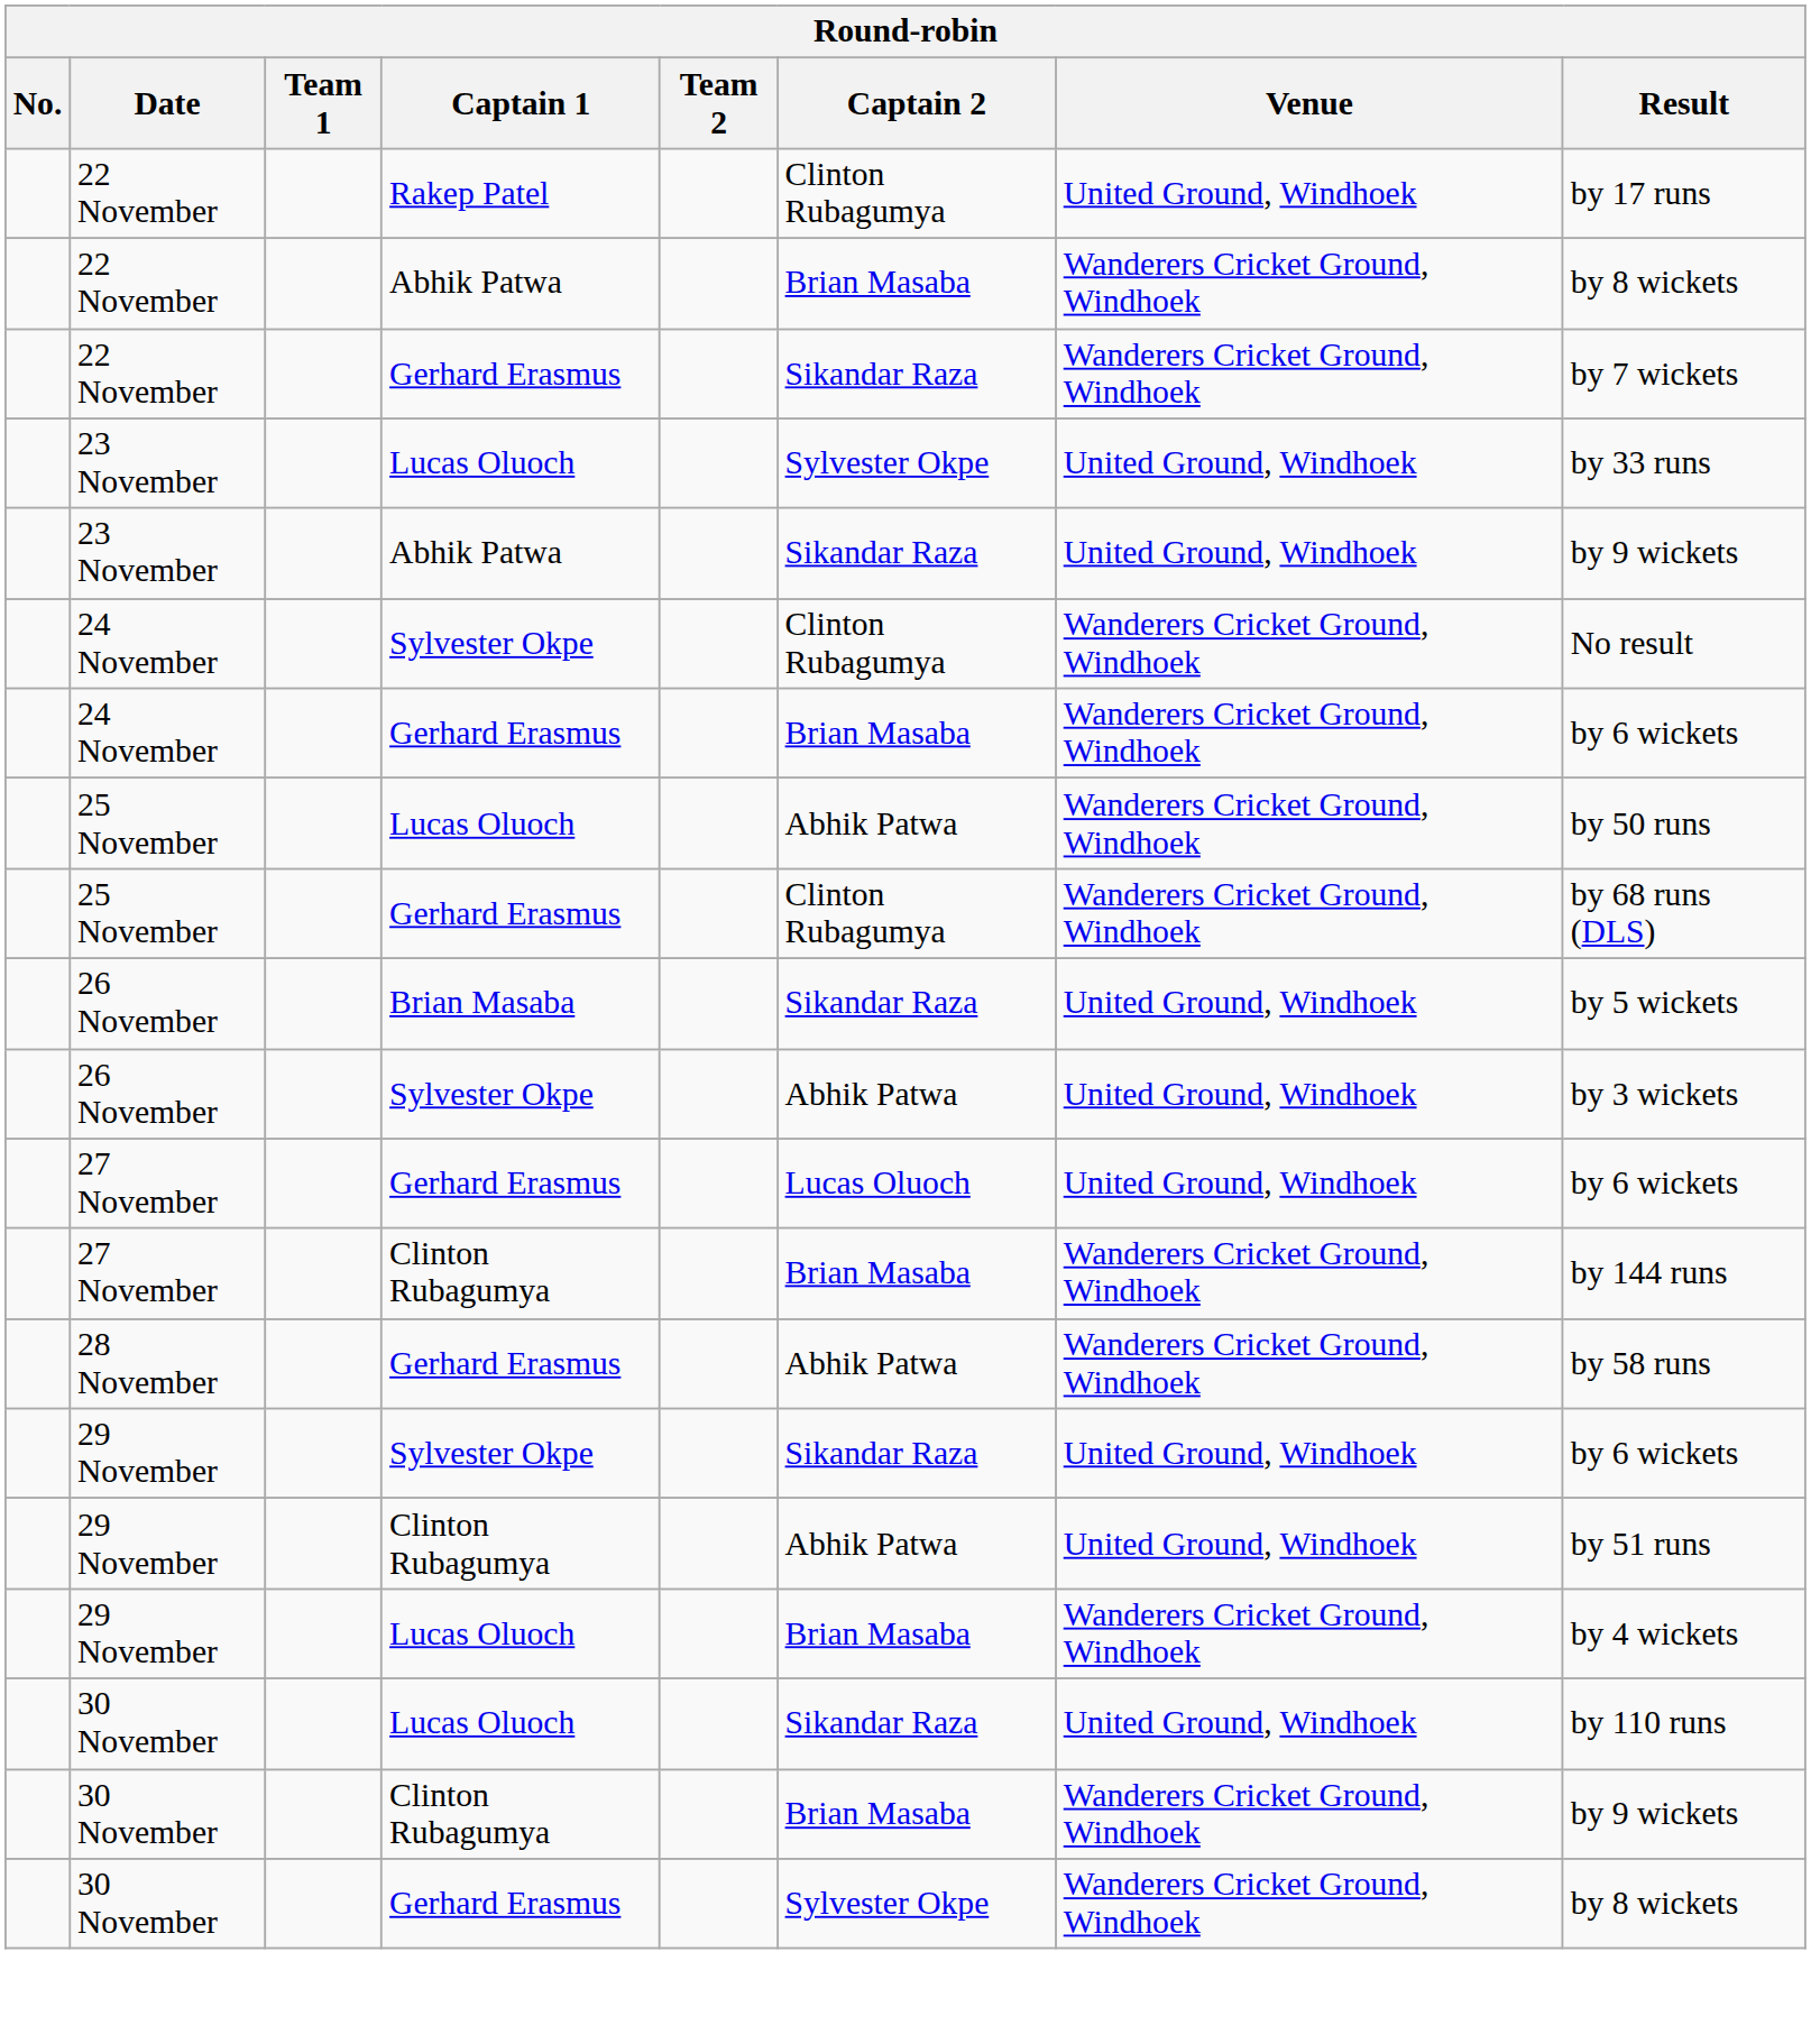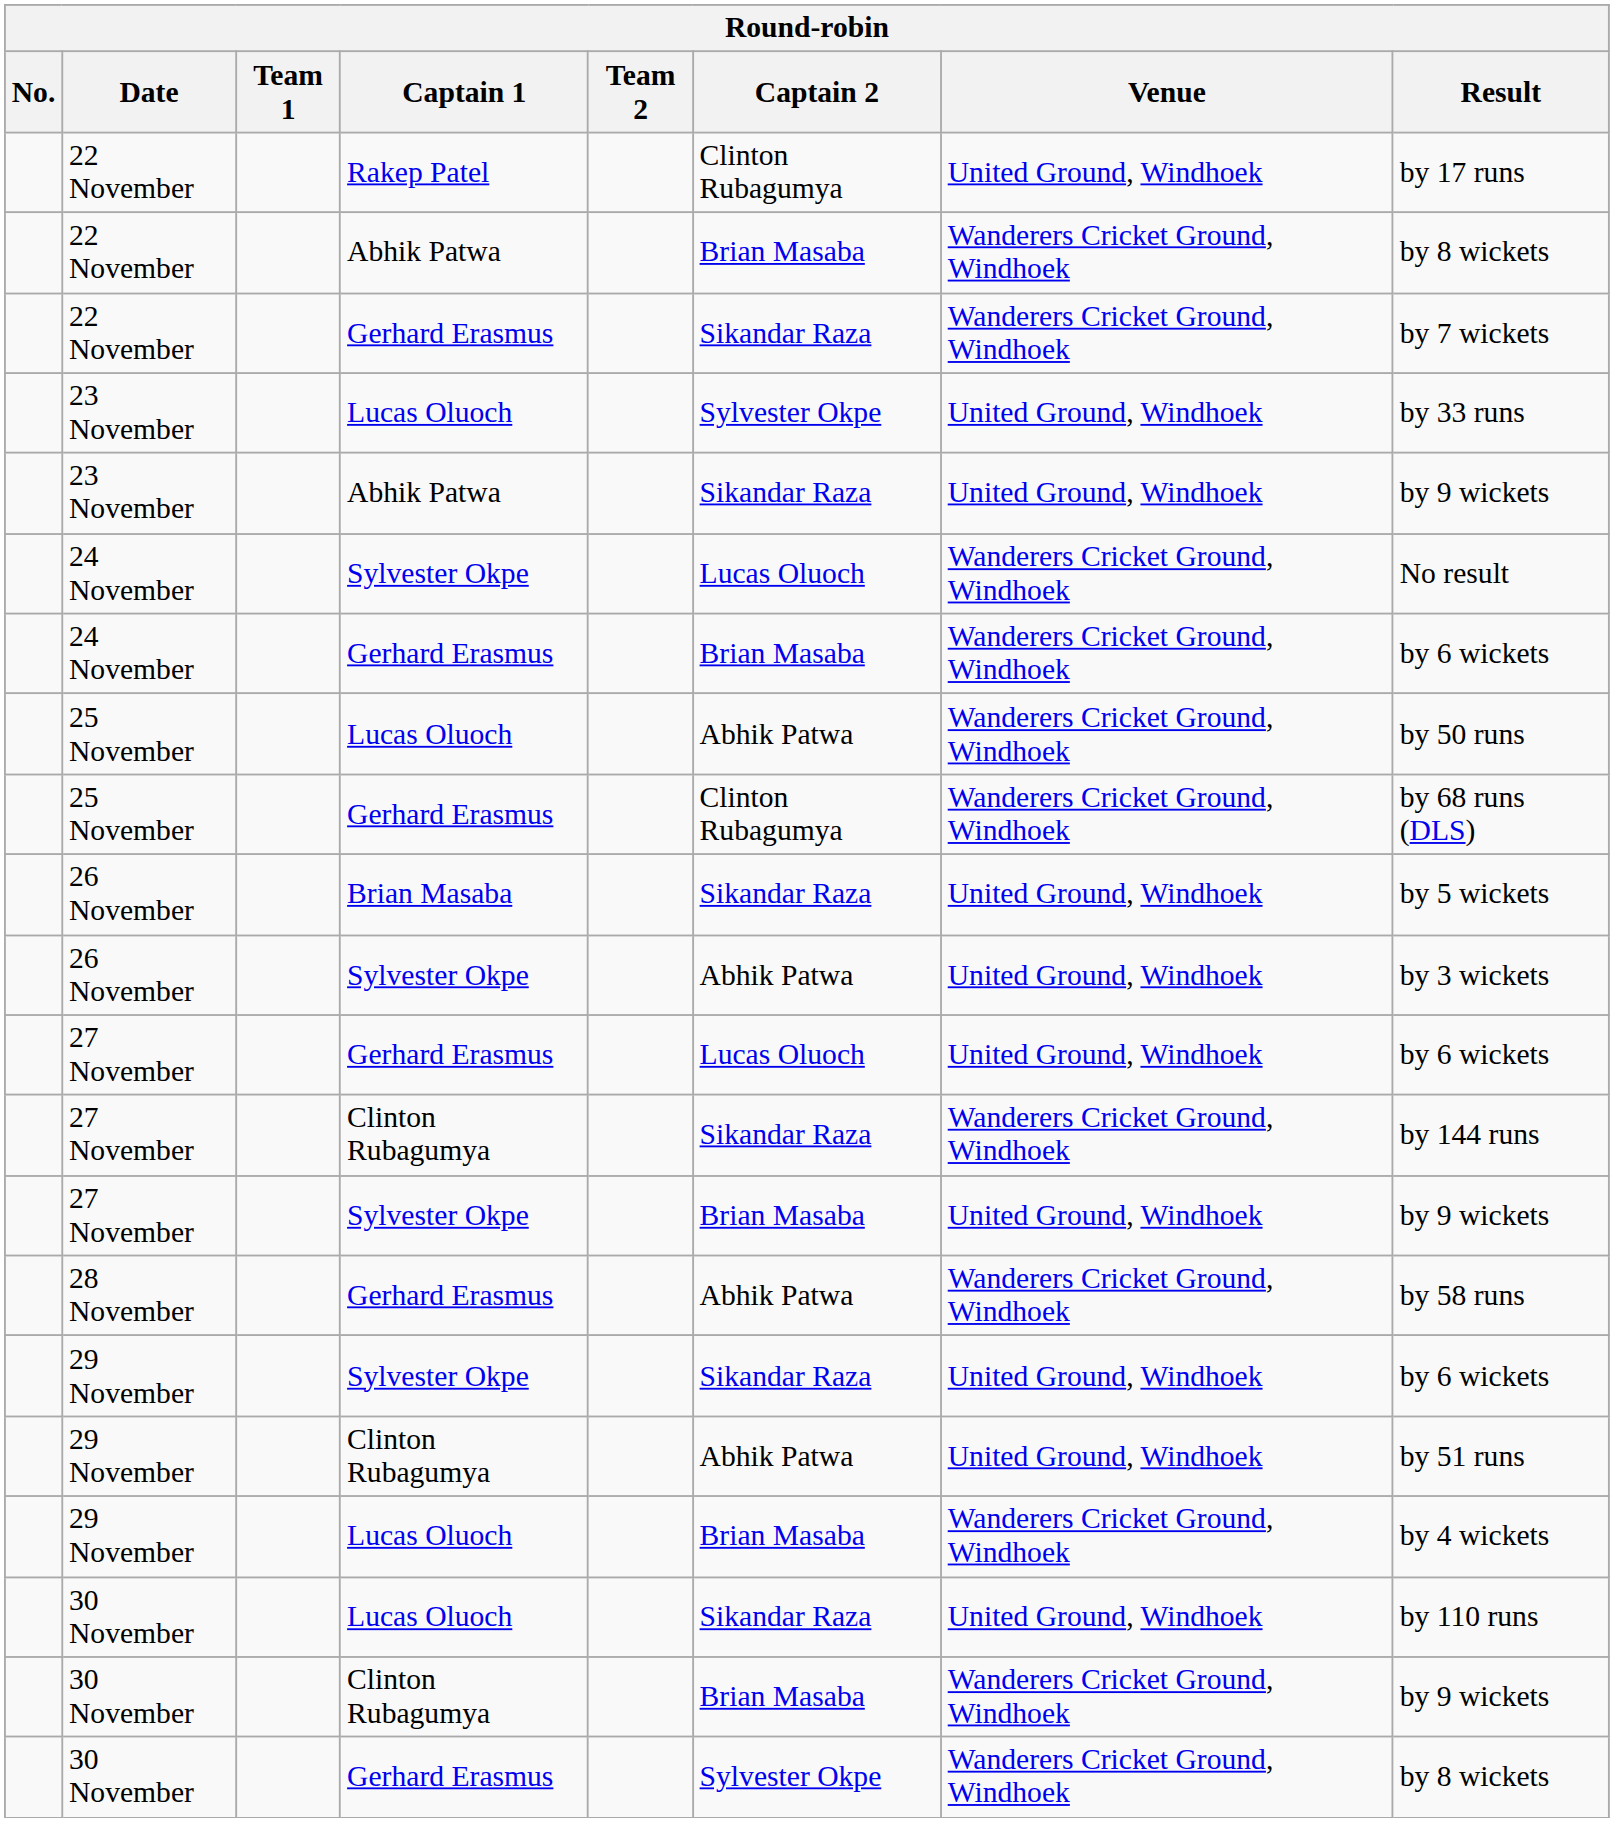24 November / Sylvester Okpe | Captain 2: Clinton Rubagumya -> Lucas Oluoch
27 November / Clinton Rubagumya | Captain 2: Brian Masaba -> Sikandar Raza
+ row: 27 November | Sylvester Okpe | Brian Masaba | United Ground, Windhoek | by 9 wickets
